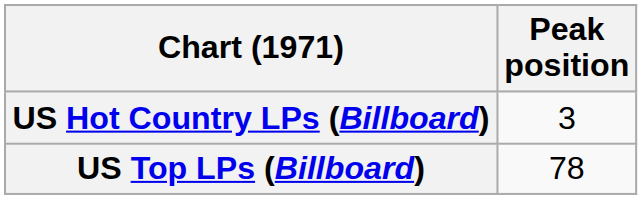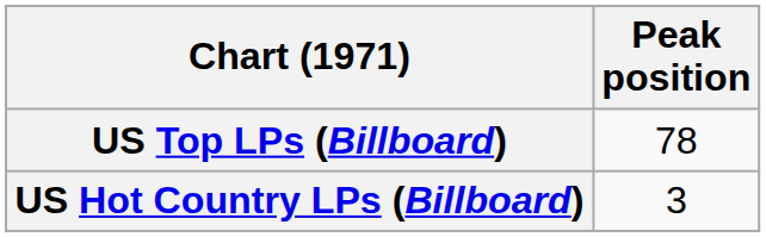rows swapped: US Hot Country LPs (Billboard) <-> US Top LPs (Billboard)
